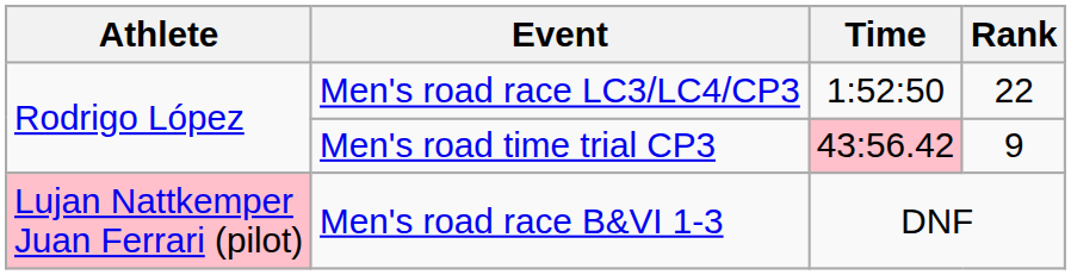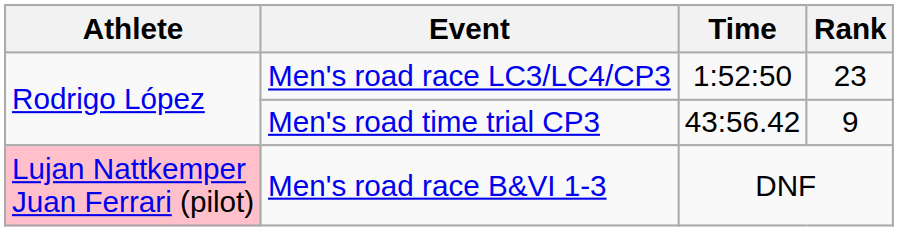Men's road race LC3/LC4/CP3 | Rank: 22 -> 23
Men's road time trial CP3 | Time: pink background -> no background
